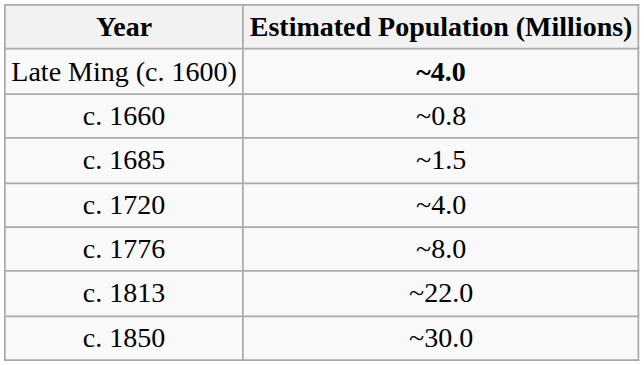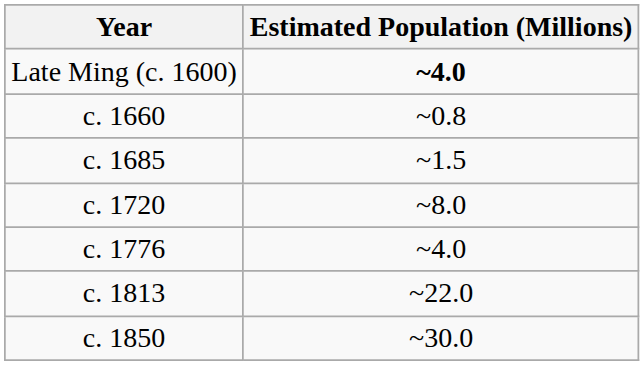c. 1720 | Estimated Population (Millions): ~4.0 -> ~8.0
c. 1776 | Estimated Population (Millions): ~8.0 -> ~4.0
